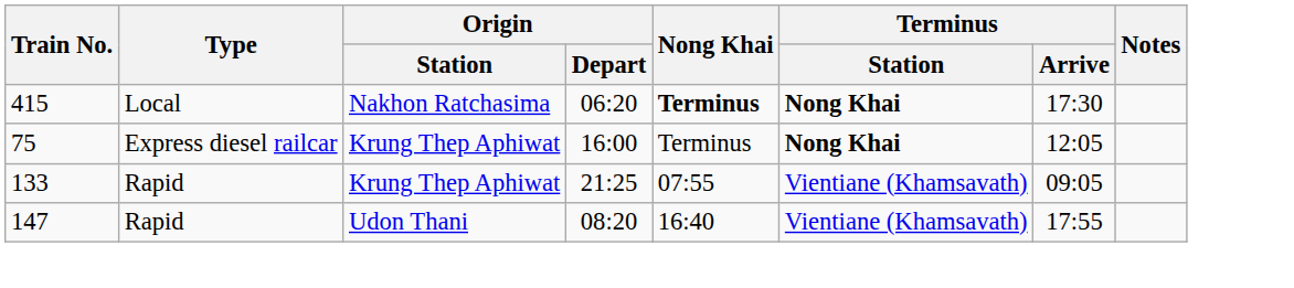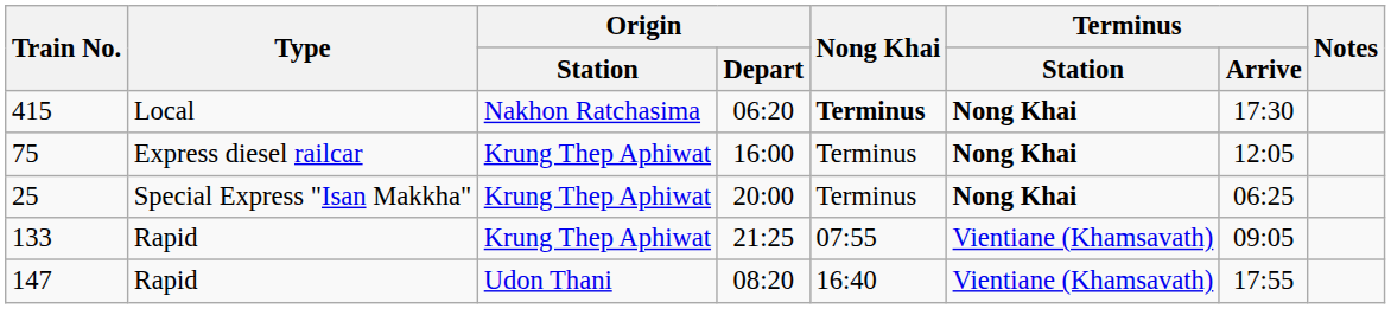+ row: 25 | Special Express "Isan Makkha" | Krung Thep Aphiwat | 20:00 | Terminus | Nong Khai | 06:25
